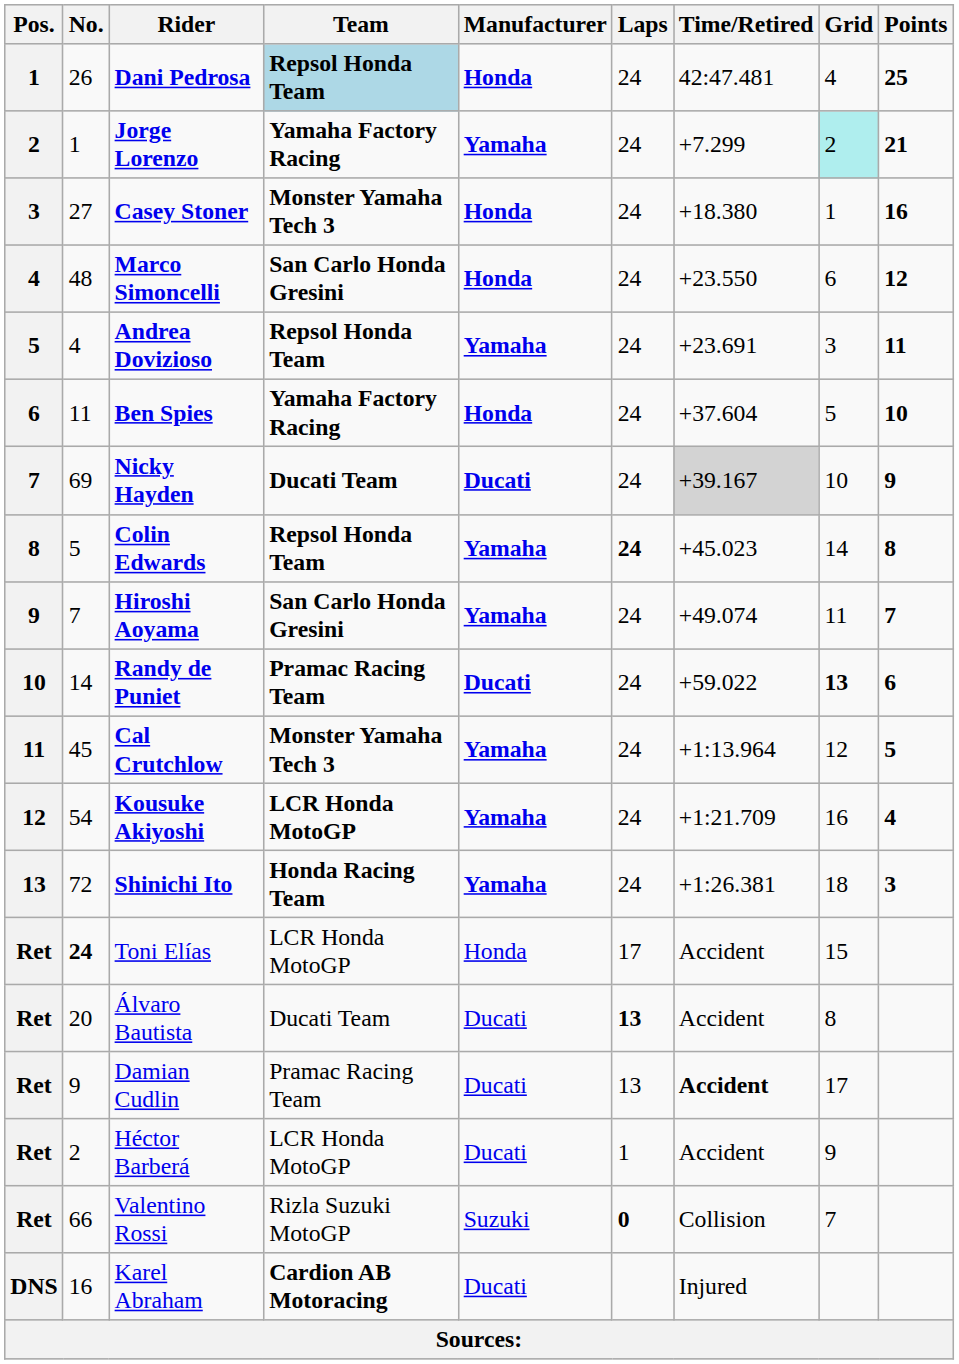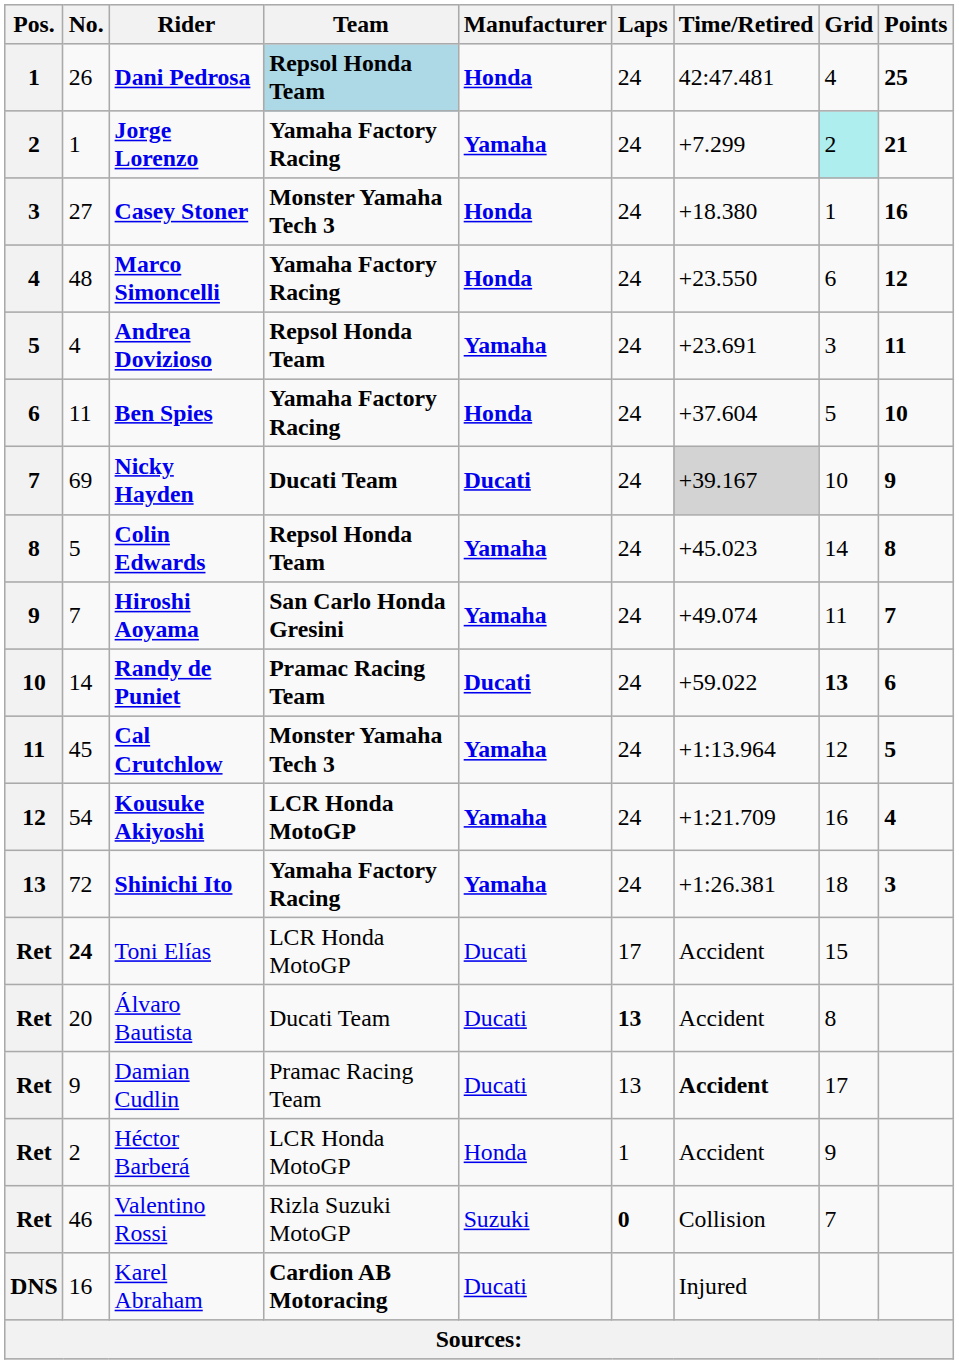Marco Simoncelli | Team: San Carlo Honda Gresini -> Yamaha Factory Racing
Colin Edwards | Laps: bold -> normal
Shinichi Ito | Team: Honda Racing Team -> Yamaha Factory Racing
Toni Elías | Manufacturer: Honda -> Ducati
Héctor Barberá | Manufacturer: Ducati -> Honda
Valentino Rossi | No.: 66 -> 46
